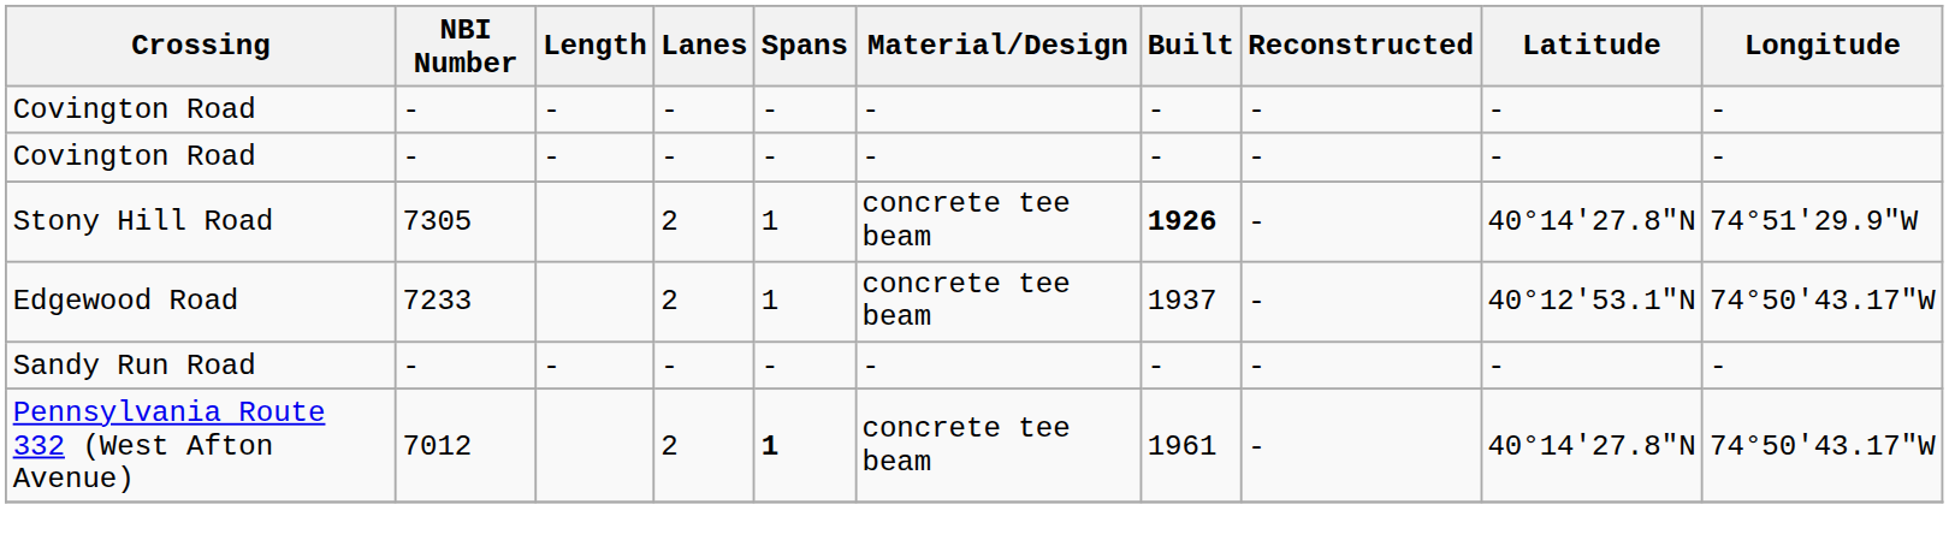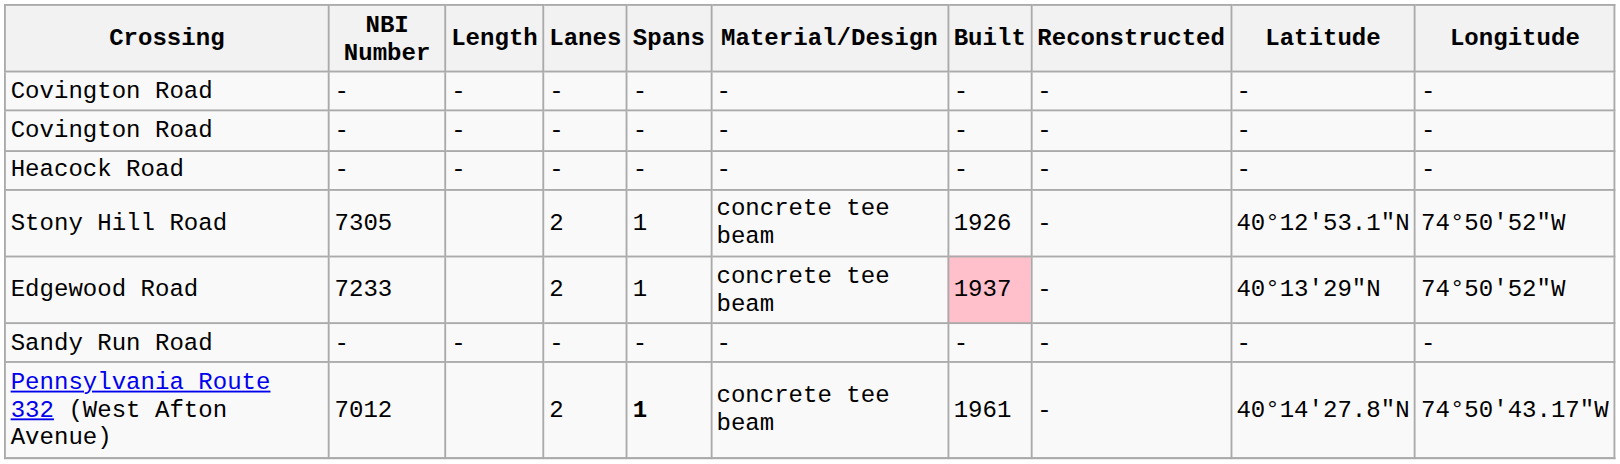+ row: Heacock Road | - | - | - | - | - | - | - | - | -
Stony Hill Road | Built: bold -> normal
Stony Hill Road | Latitude: 40°14'27.8"N -> 40°12'53.1"N
Stony Hill Road | Longitude: 74°51'29.9"W -> 74°50'52"W
Edgewood Road | Built: no background -> pink background
Edgewood Road | Latitude: 40°12'53.1"N -> 40°13'29"N
Edgewood Road | Longitude: 74°50'43.17"W -> 74°50'52"W
